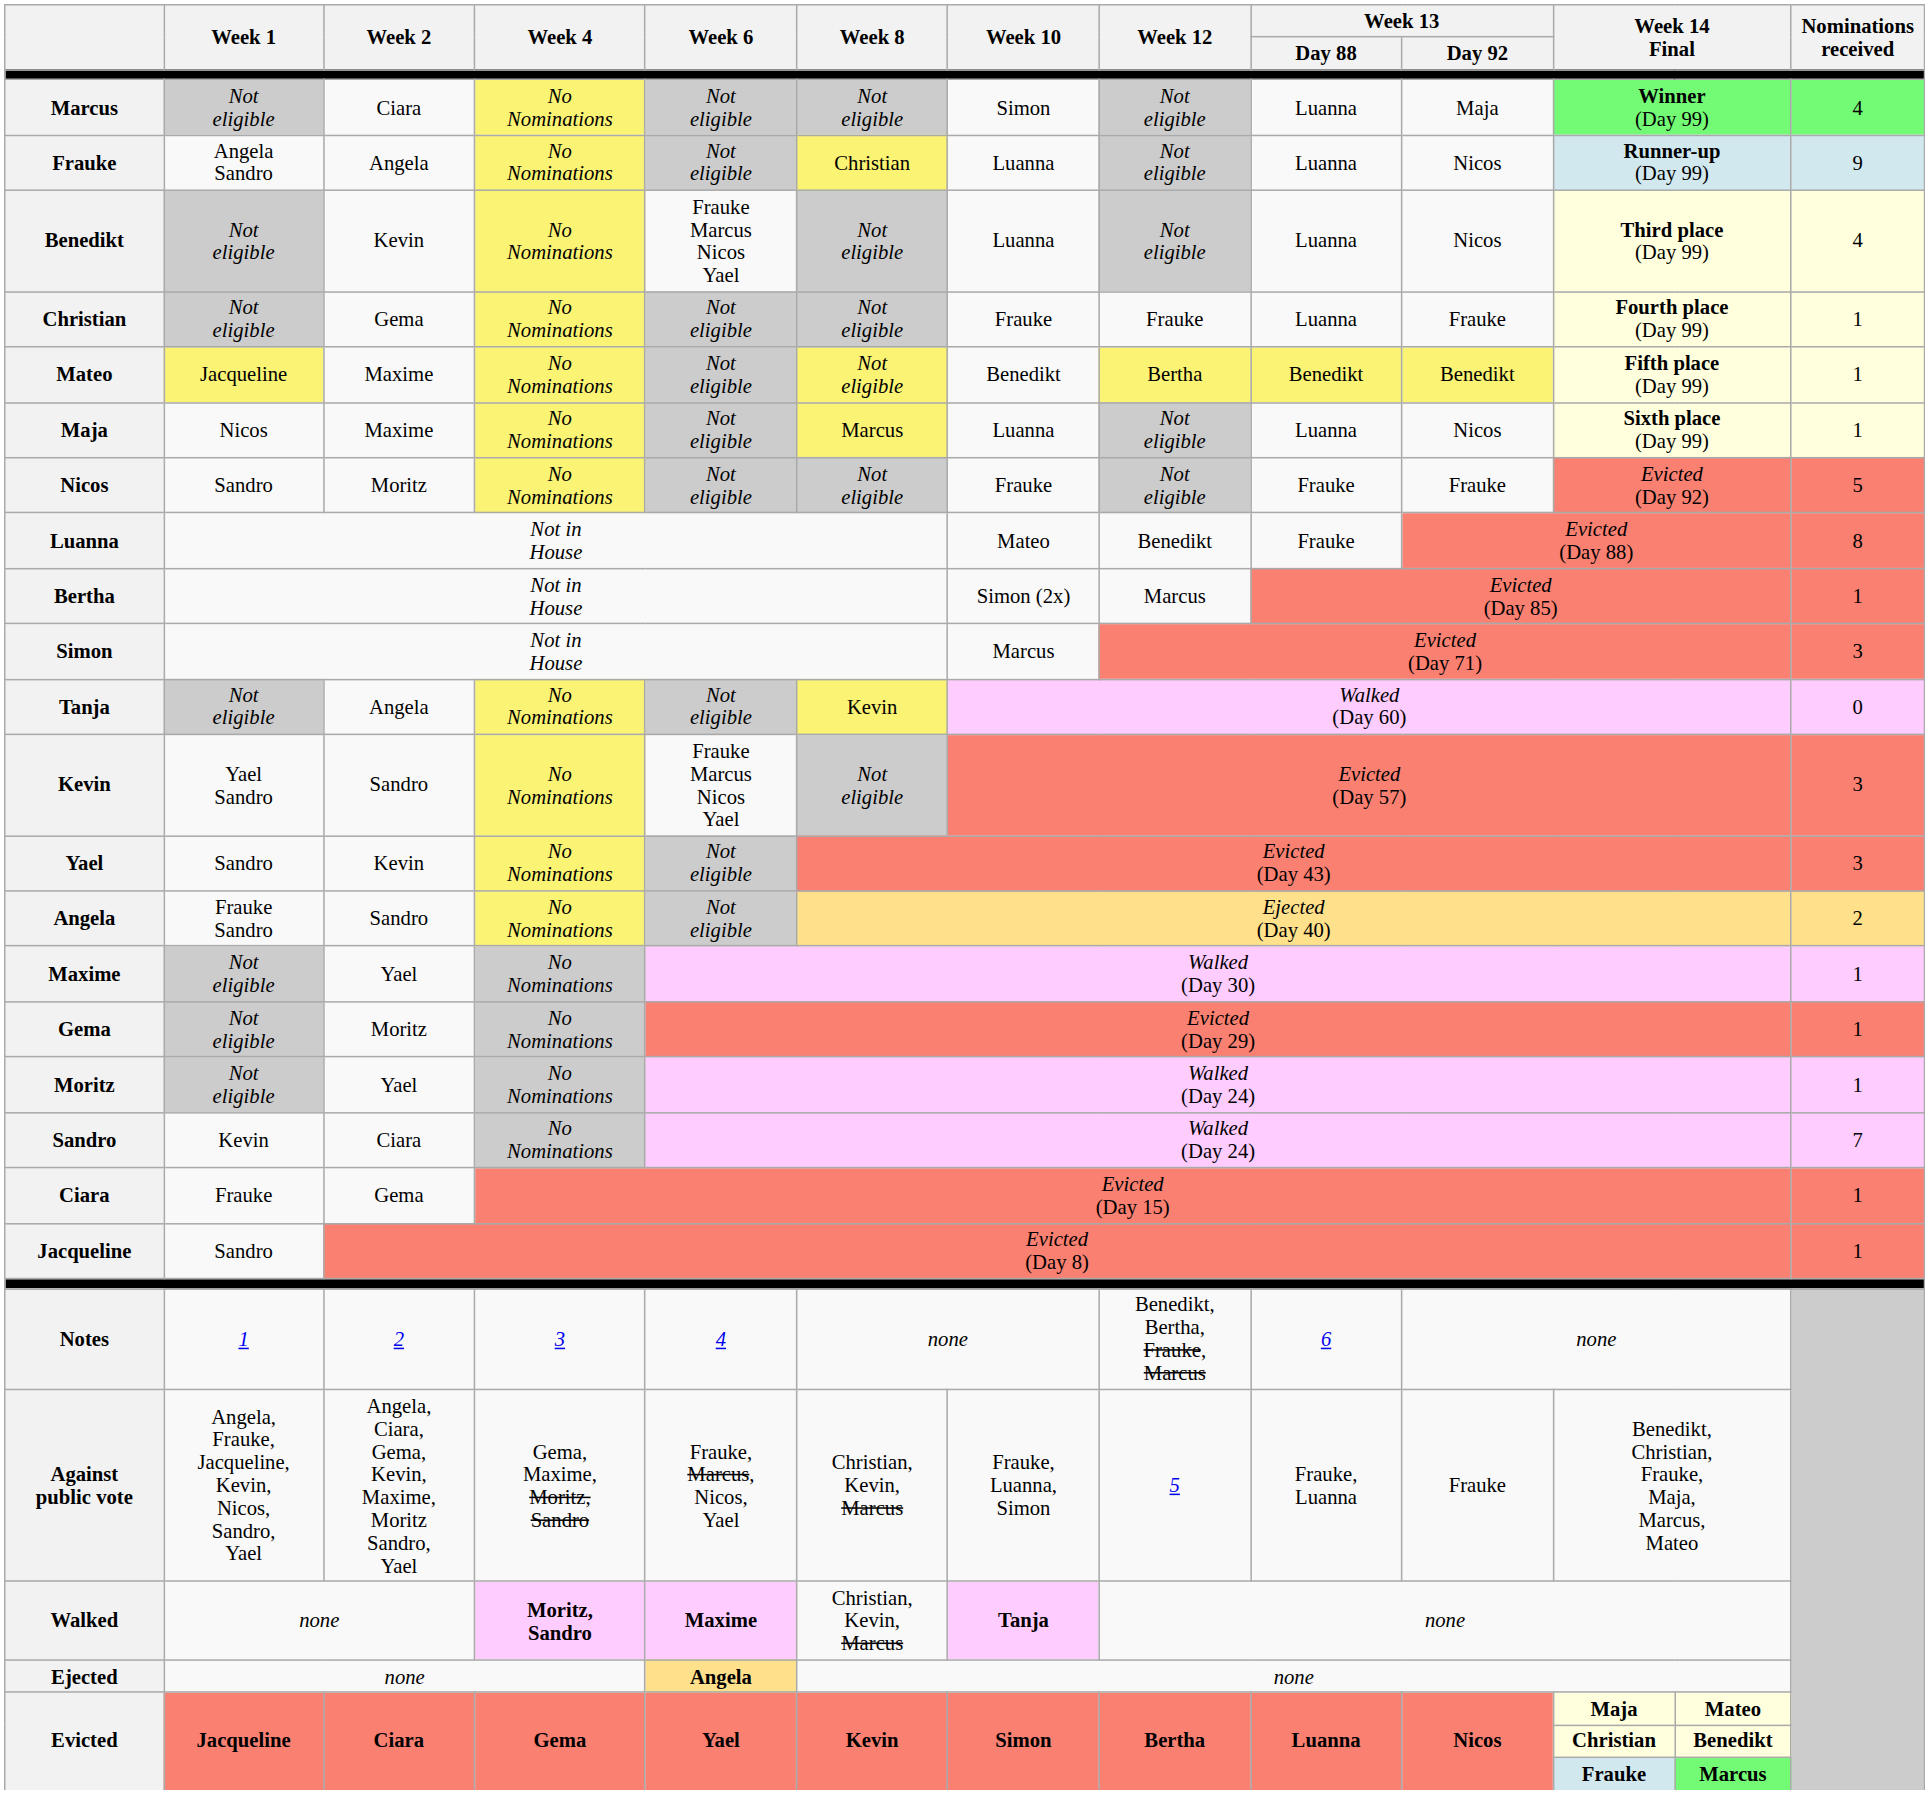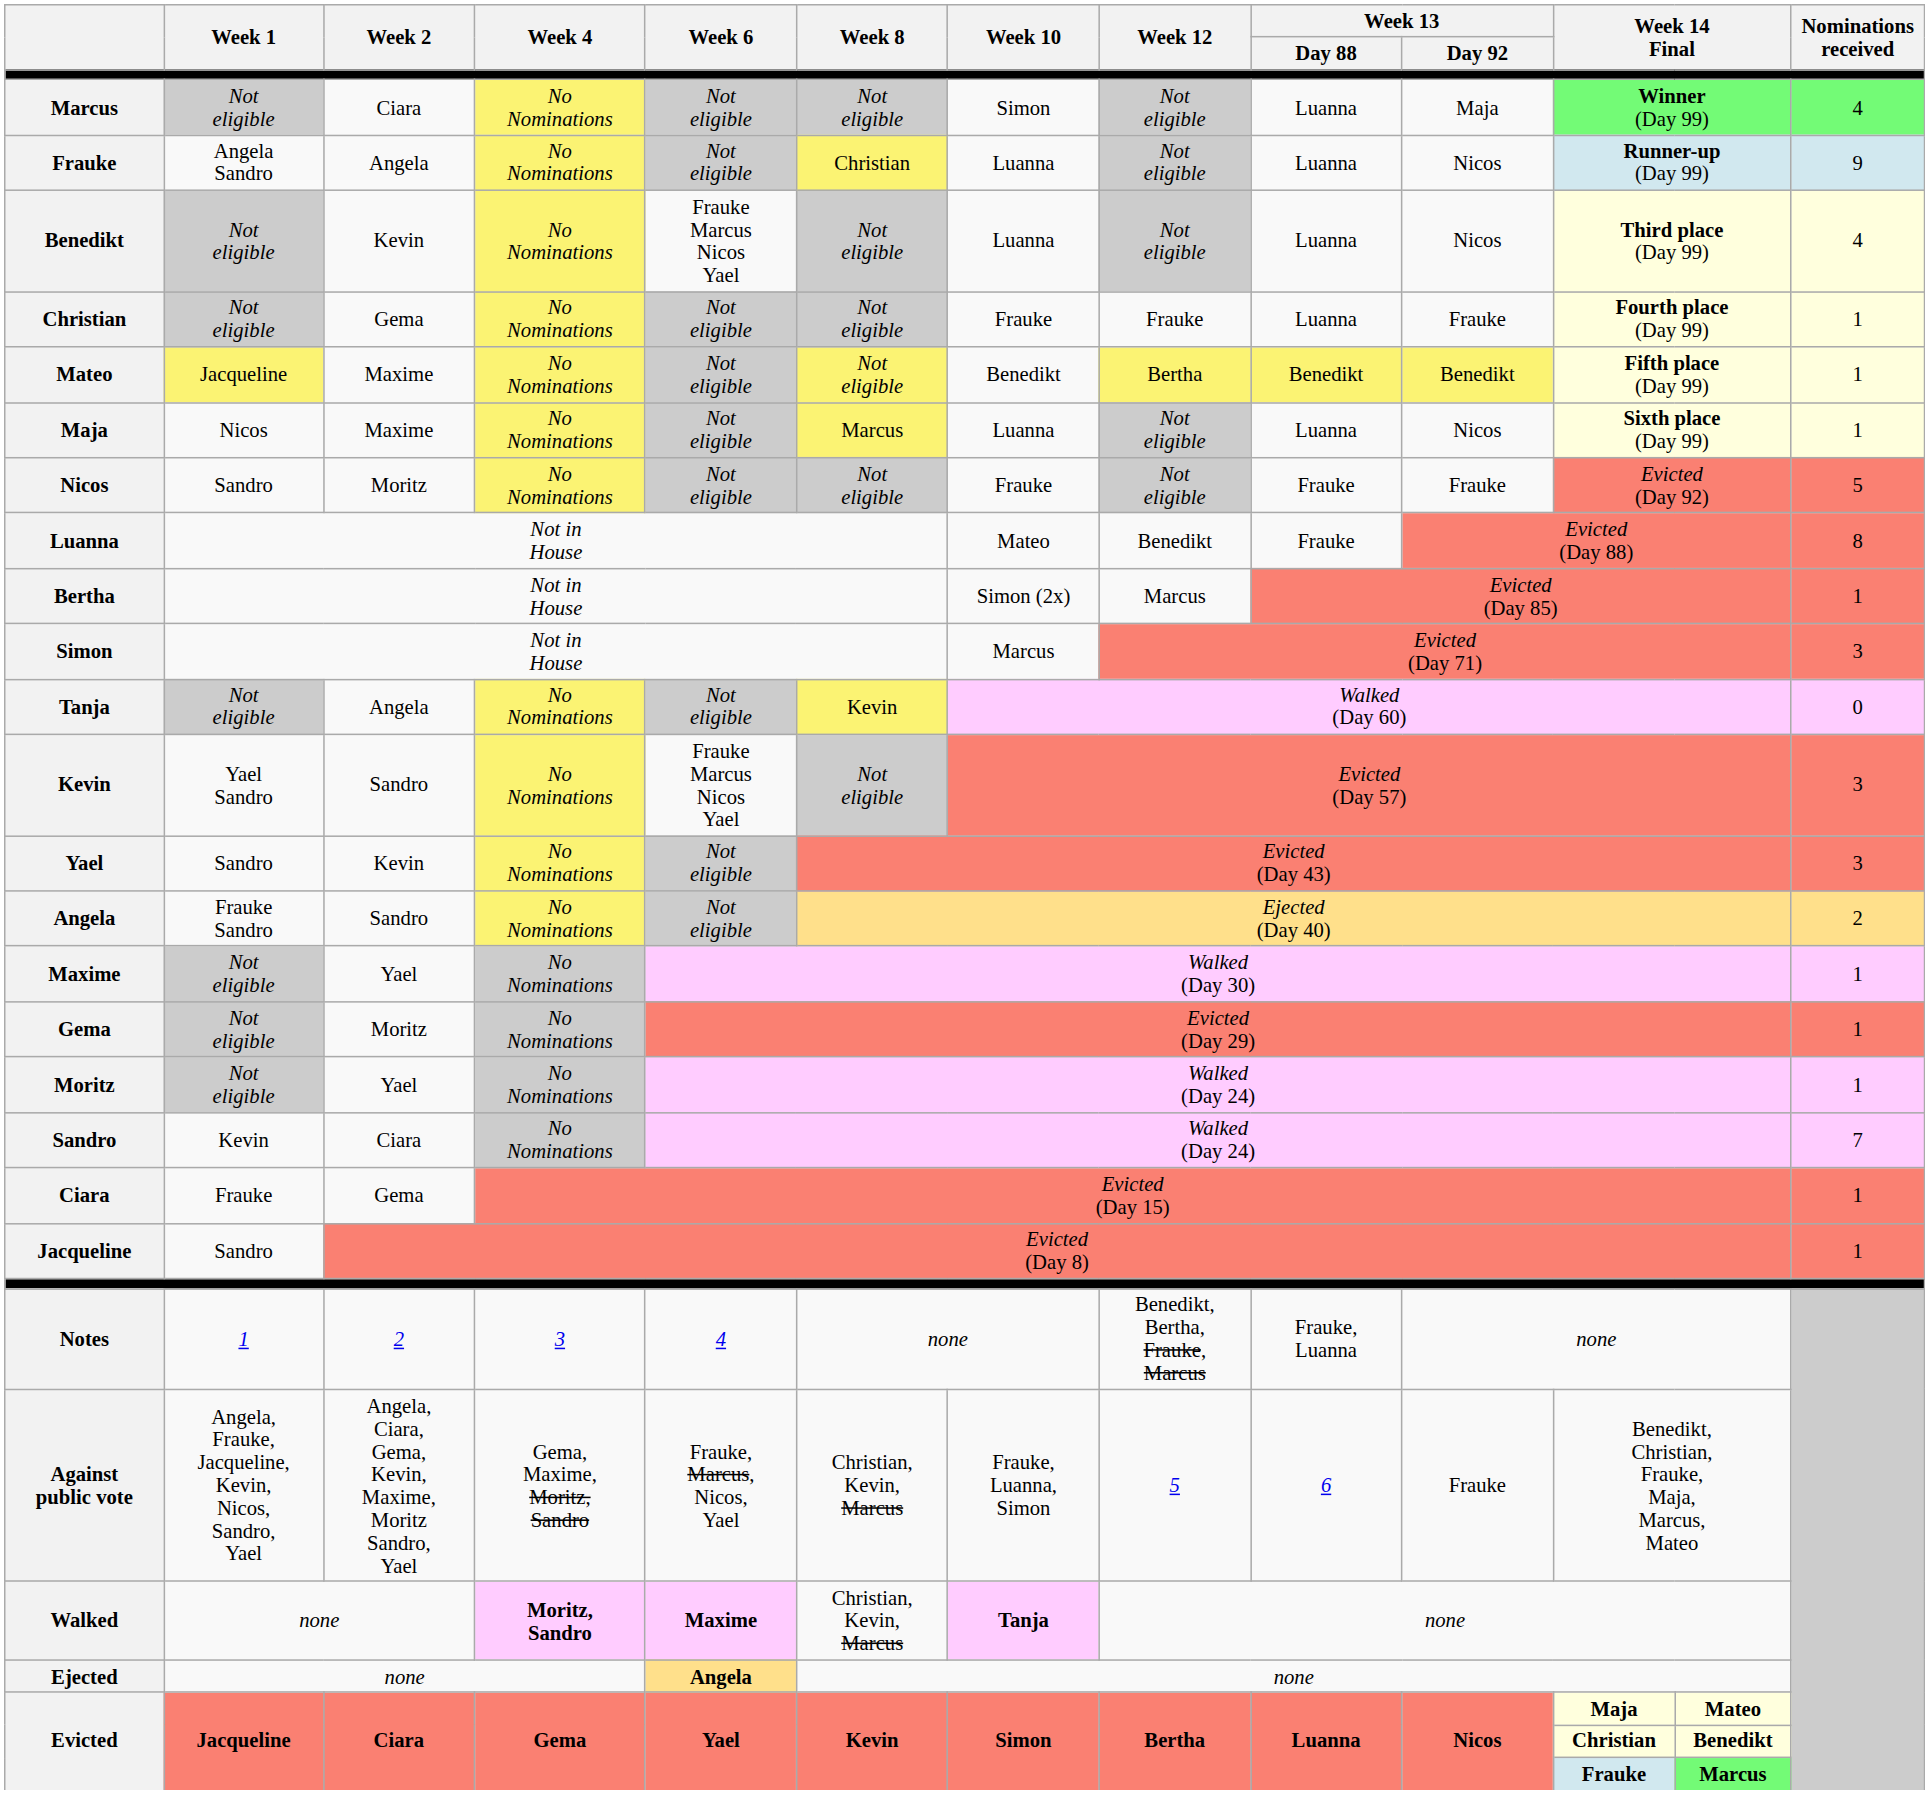Notes | Week 13 / Day 88: 6 -> Frauke, Luanna
Against public vote | Week 13 / Day 88: Frauke, Luanna -> 6
